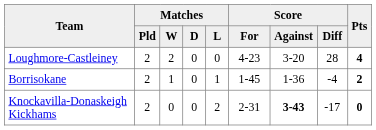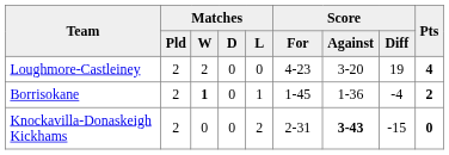Loughmore-Castleiney | Score / Diff: 28 -> 19
Borrisokane | Matches / W: normal -> bold
Knockavilla-Donaskeigh Kickhams | Score / Diff: -17 -> -15
